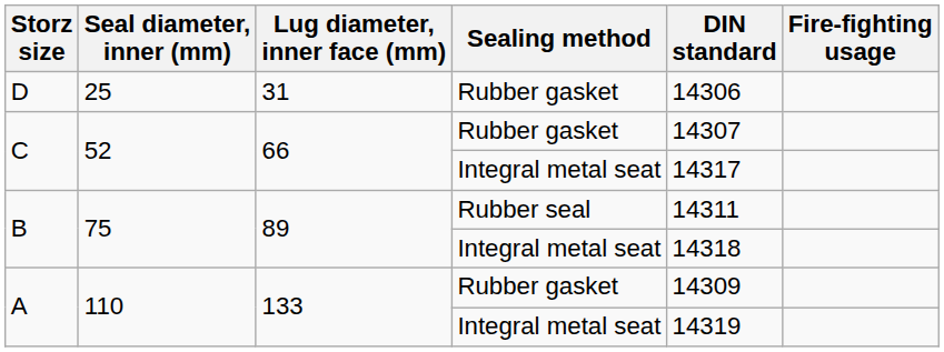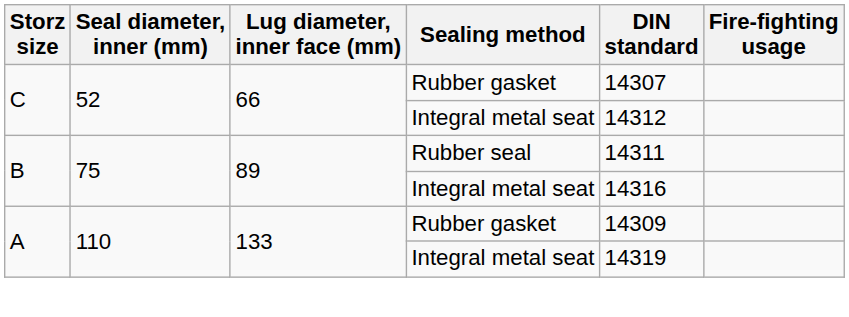- row: D | 25 | 31 | Rubber gasket | 14306
C / Integral metal seat | DIN standard: 14317 -> 14312
B / Integral metal seat | DIN standard: 14318 -> 14316
